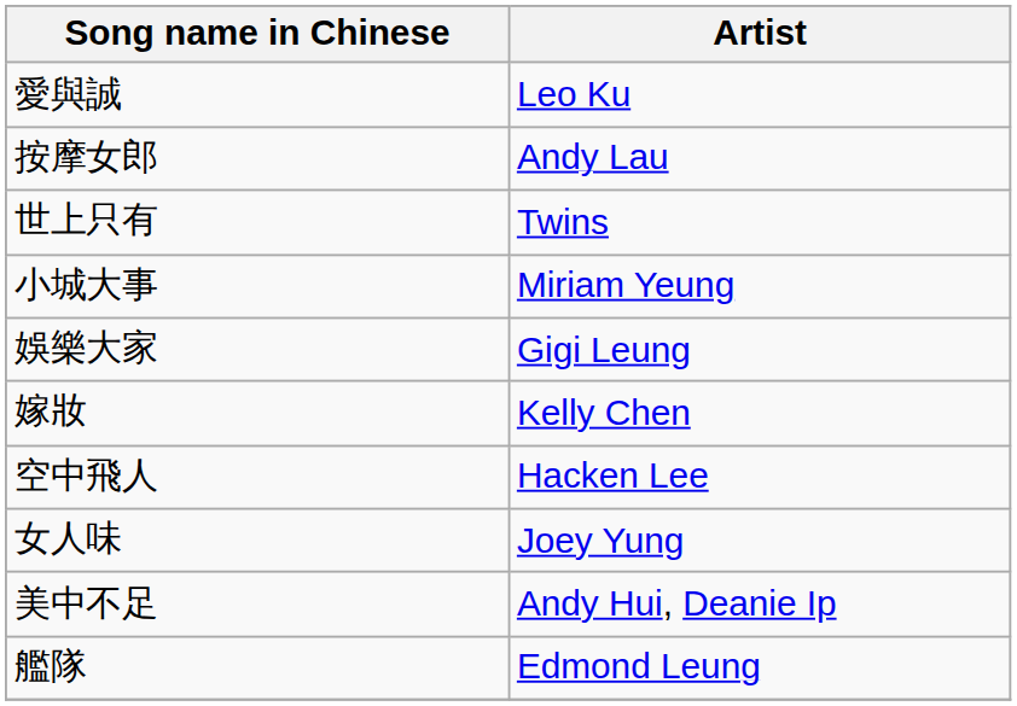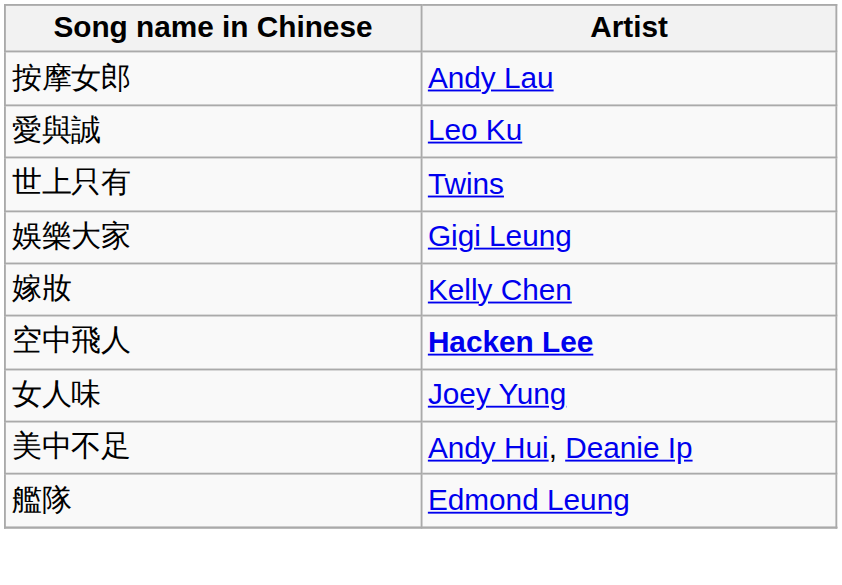rows swapped: 按摩女郎 <-> 愛與誠
- row: 小城大事 | Miriam Yeung
空中飛人 | Artist: normal -> bold
